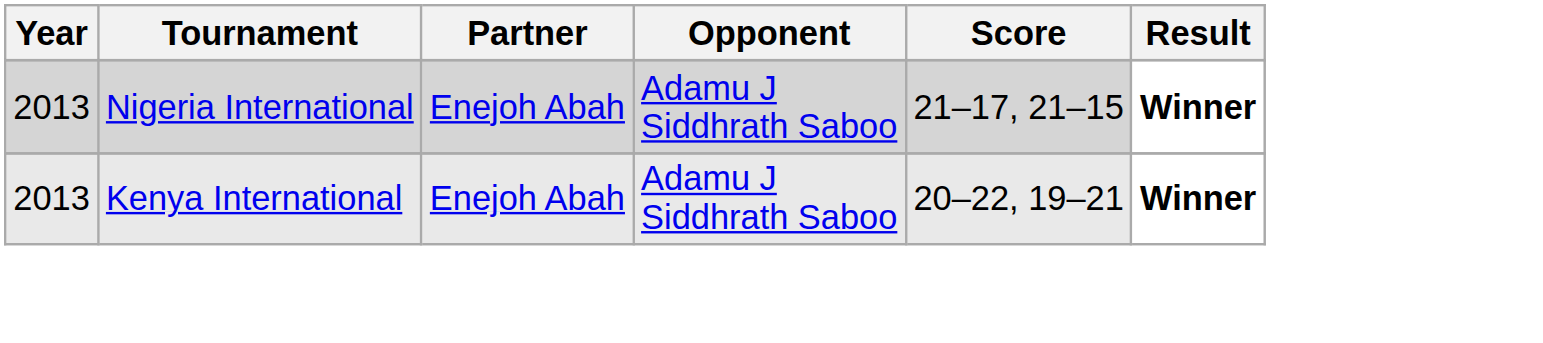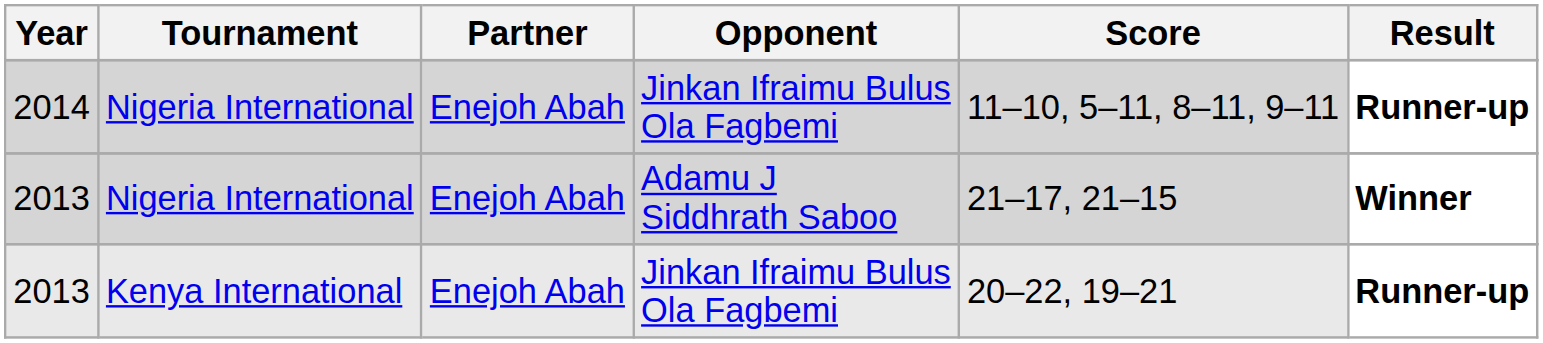+ row: 2014 | Nigeria International | Enejoh Abah | Jinkan Ifraimu Bulus Ola Fagbemi | 11–10, 5–11, 8–11, 9–11 | Runner-up
2013 / Kenya International | Opponent: Adamu J Siddhrath Saboo -> Jinkan Ifraimu Bulus Ola Fagbemi
2013 / Kenya International | Result: Winner -> Runner-up
